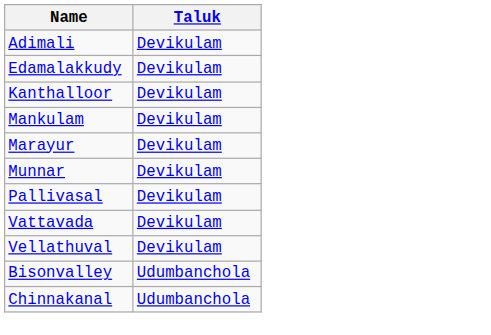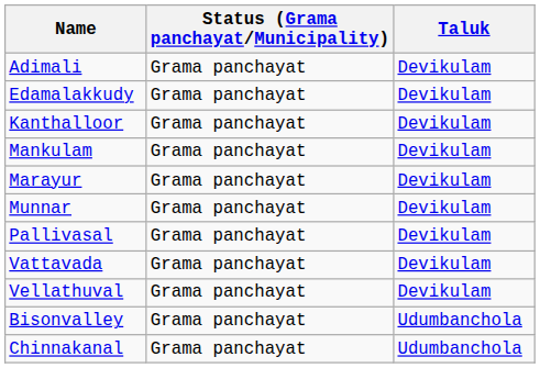+ column: Status (Grama panchayat/Municipality) | Grama panchayat | Grama panchayat | Grama panchayat | Grama panchayat | Grama panchayat | Grama panchayat | Grama panchayat | Grama panchayat | Grama panchayat | Grama panchayat | Grama panchayat
